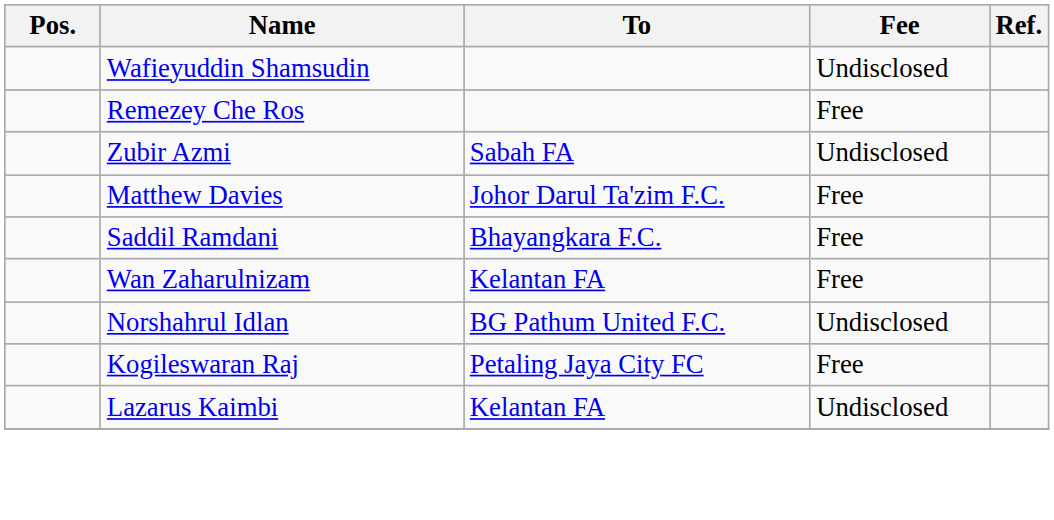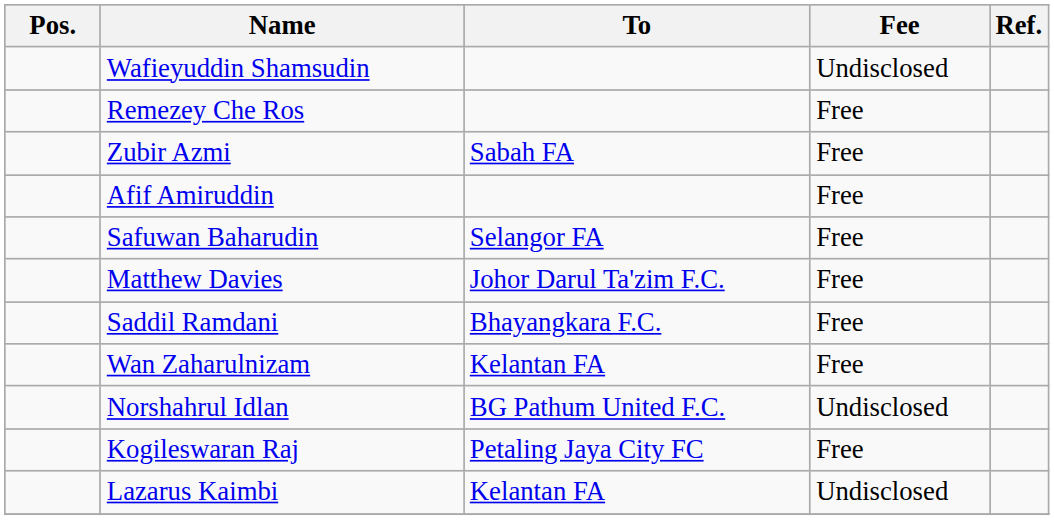Zubir Azmi | Fee: Undisclosed -> Free
+ row: Afif Amiruddin | Free
+ row: Safuwan Baharudin | Selangor FA | Free
